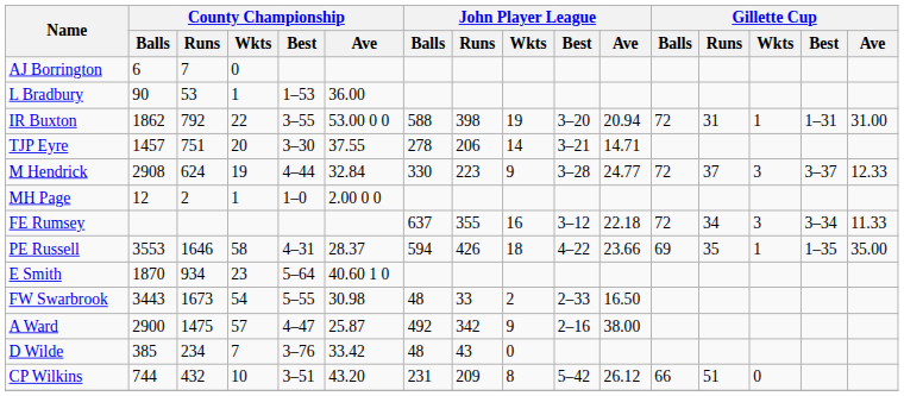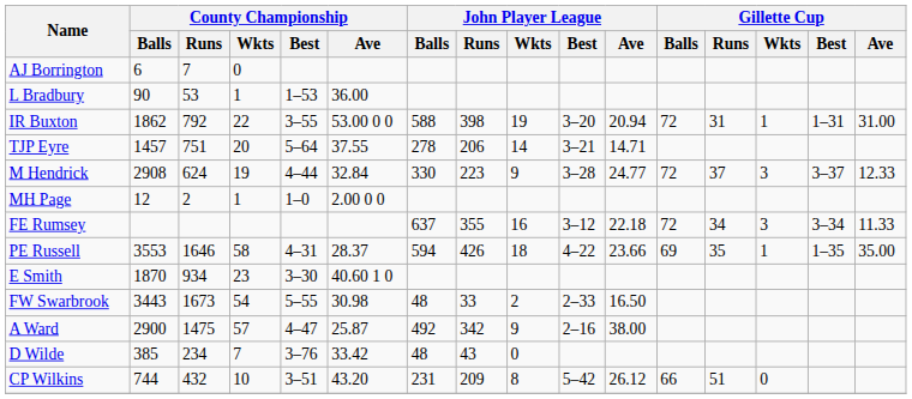TJP Eyre | County Championship / Best: 3–30 -> 5–64
E Smith | County Championship / Best: 5–64 -> 3–30
